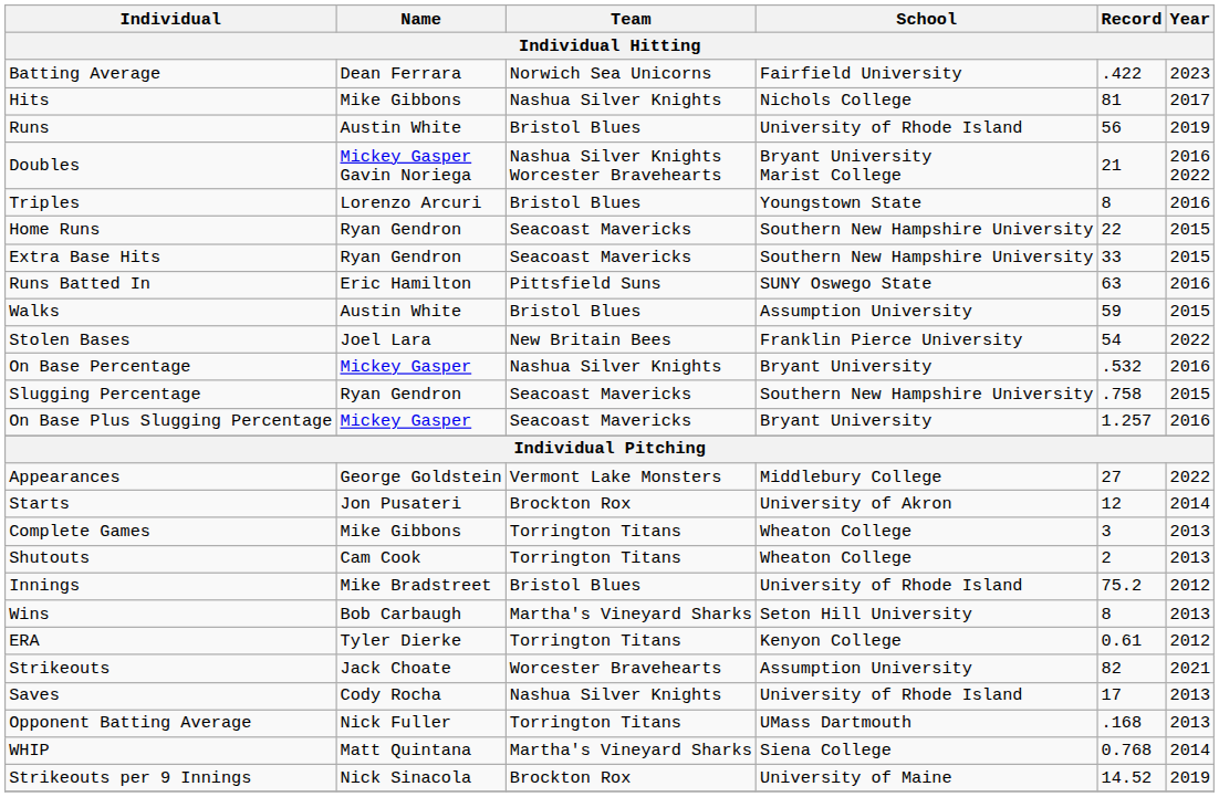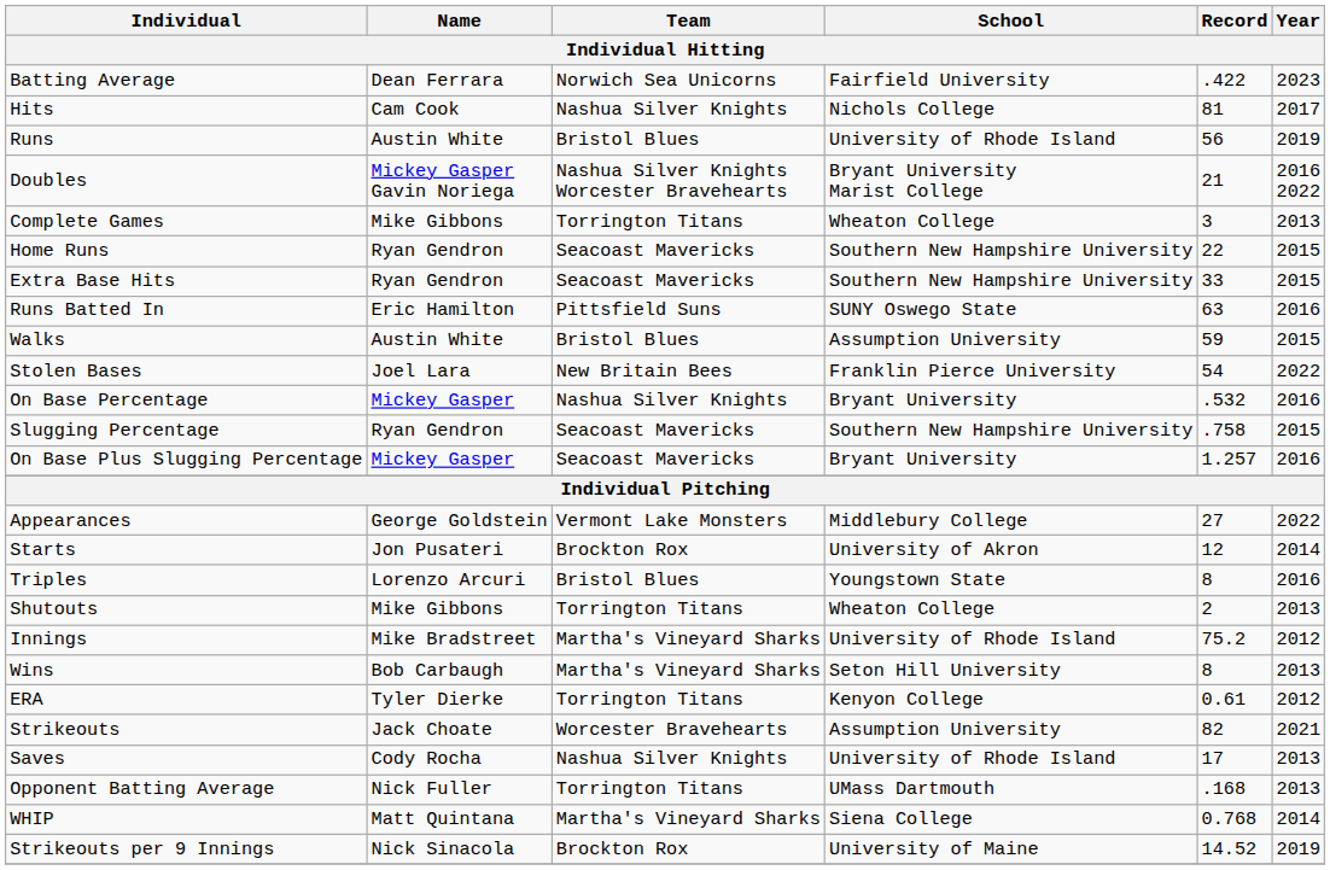Hits | Name: Mike Gibbons -> Cam Cook
rows swapped: Triples <-> Complete Games
Shutouts | Name: Cam Cook -> Mike Gibbons
Innings | Team: Bristol Blues -> Martha's Vineyard Sharks
